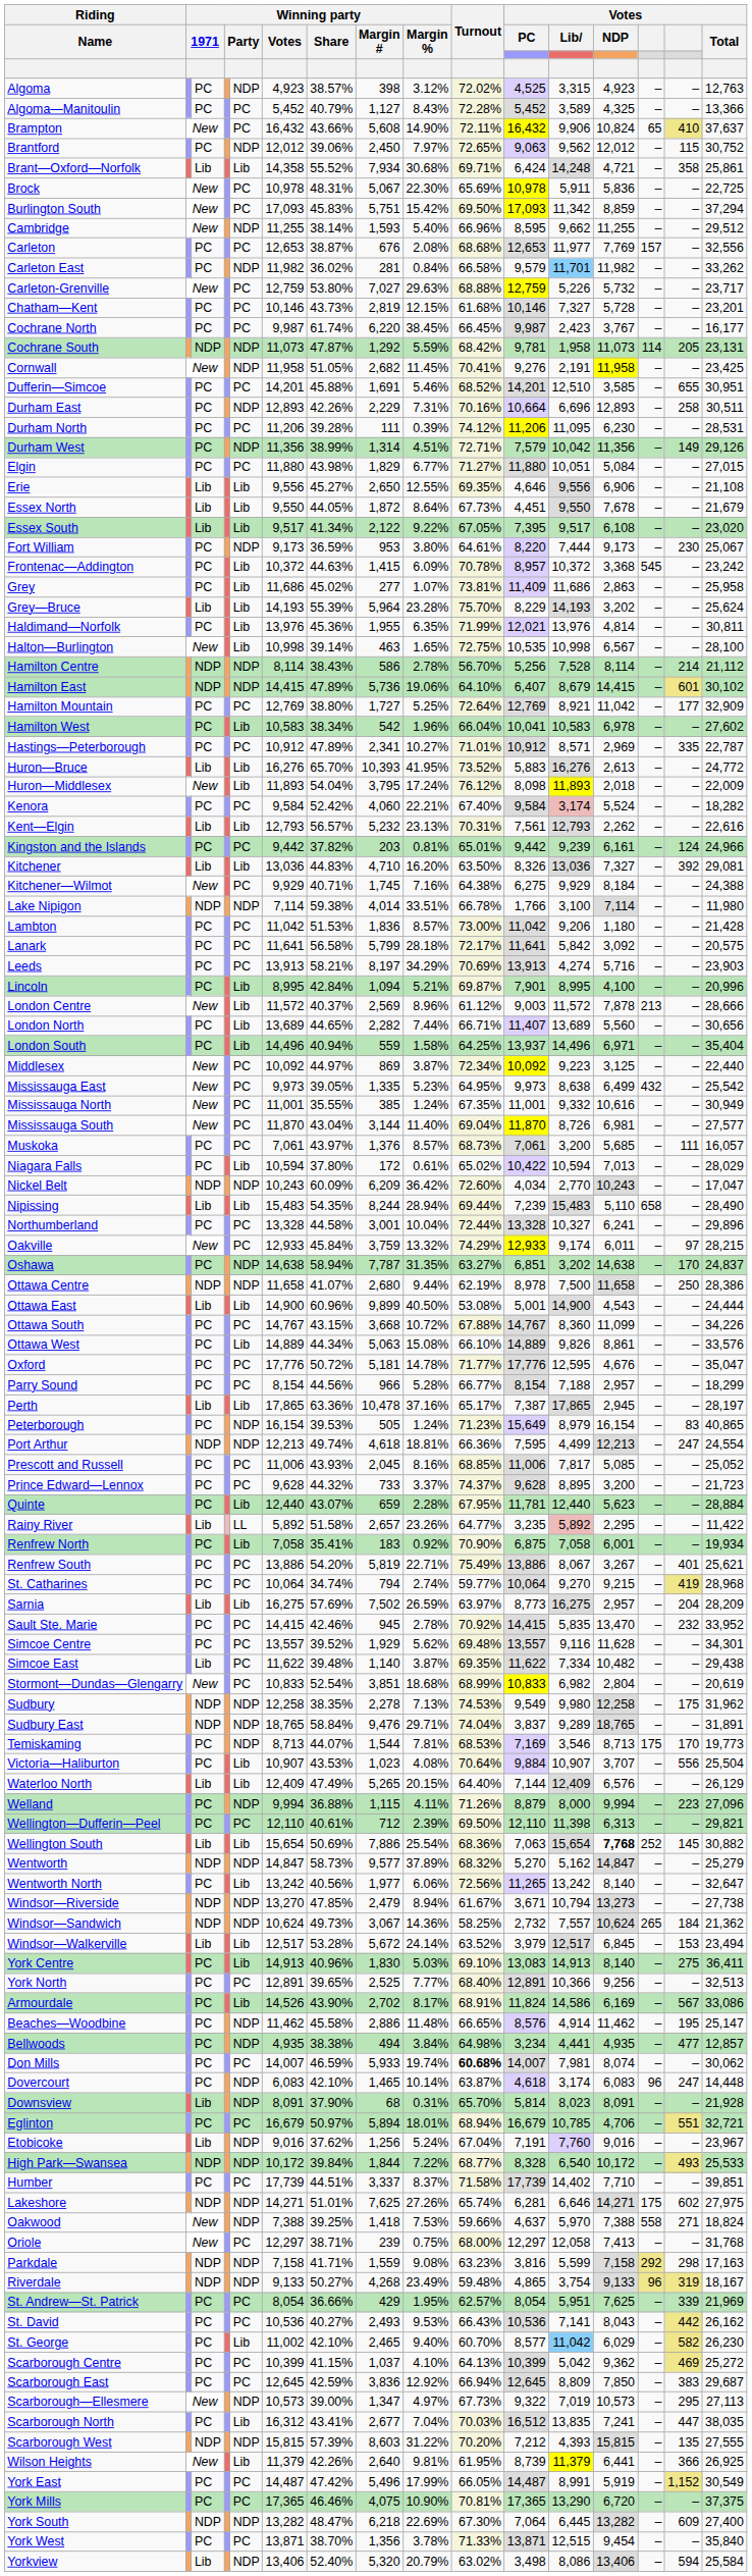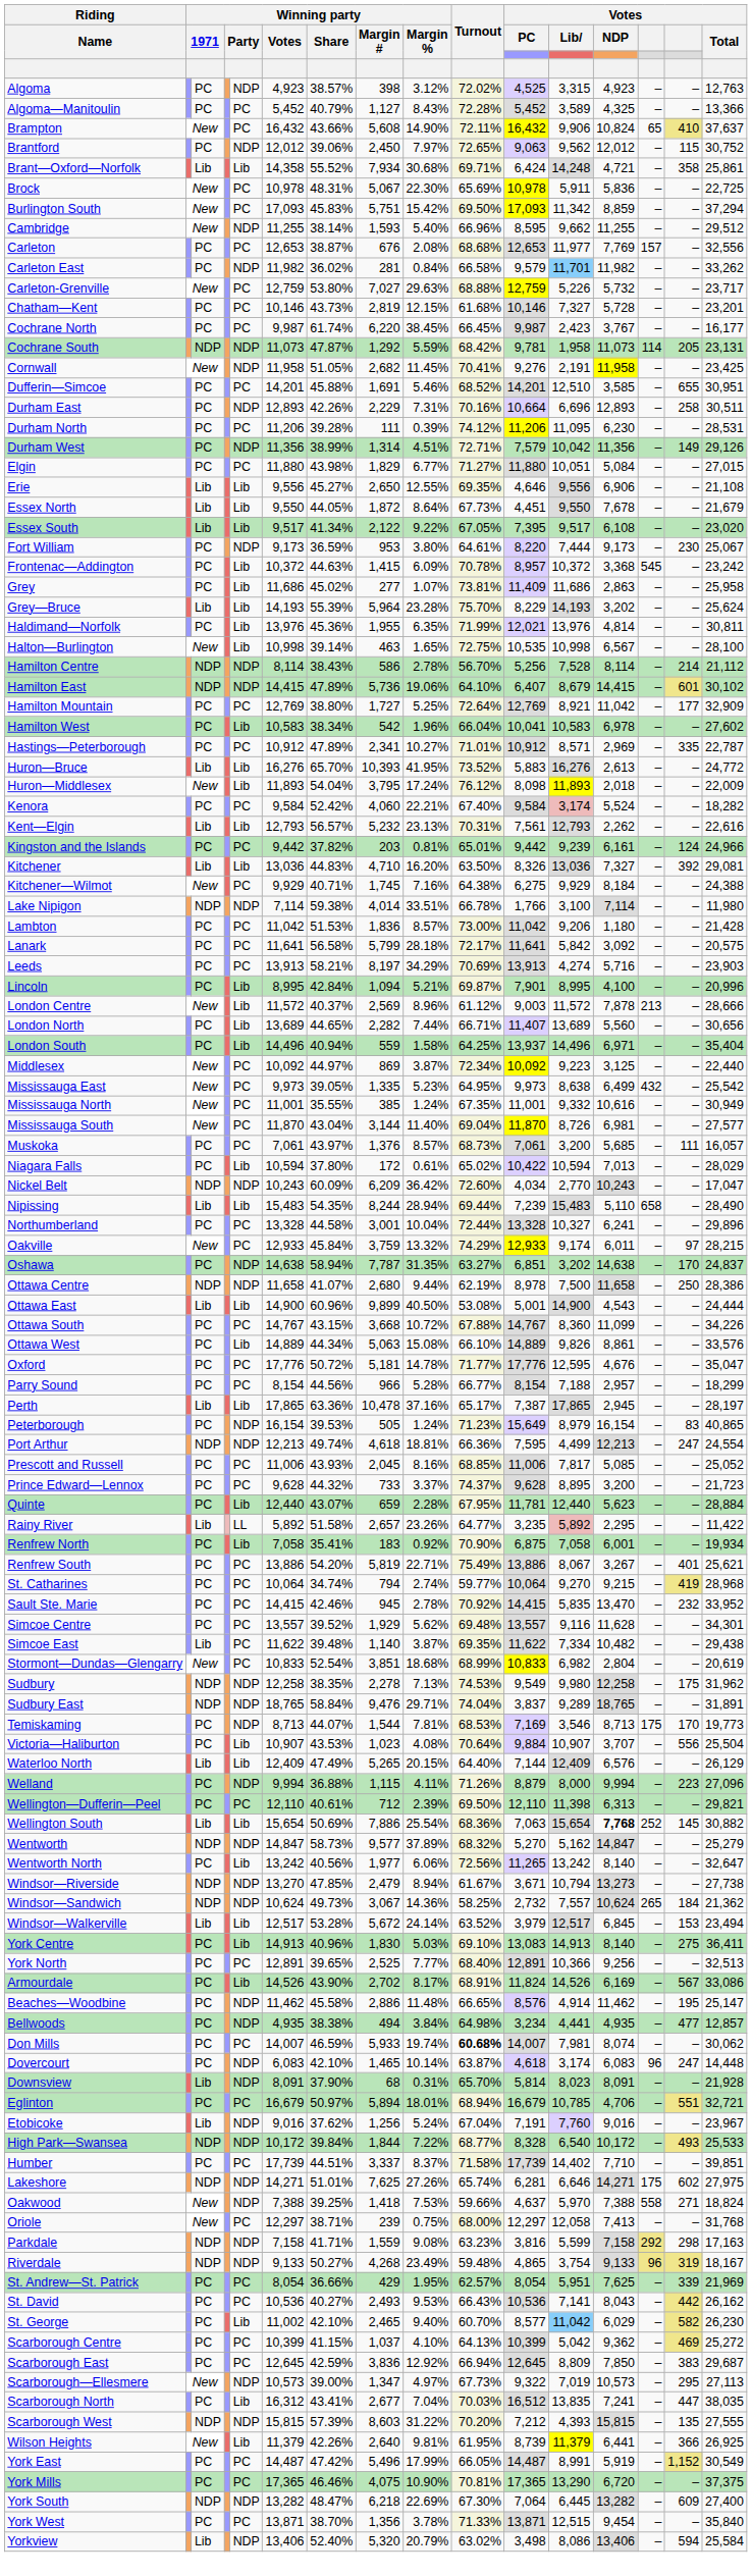- row: Sarnia | Lib | Lib | 16,275 | 57.69% | 7,502 | 26.59% | 63.97% | 8,773 | 16,275 | 2,957 | – | 204 | 28,209
Armourdale | Votes / Lib: 14,586 -> 14,526
